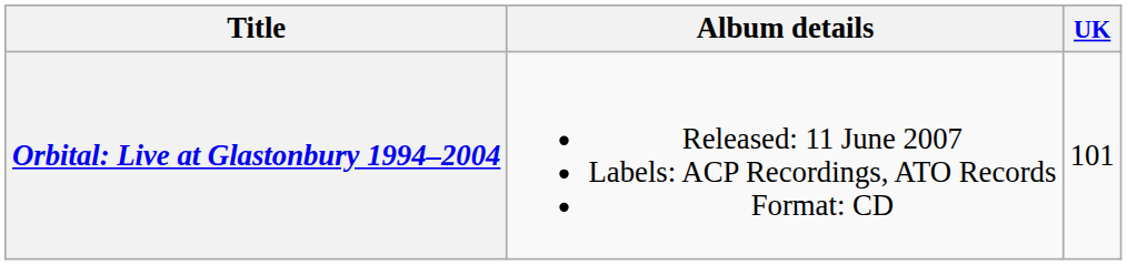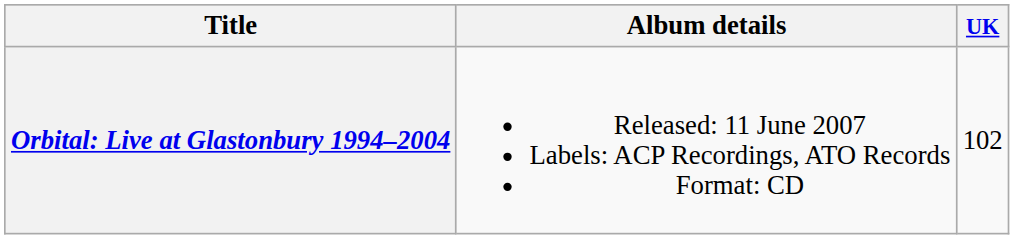Orbital: Live at Glastonbury 1994–2004 | UK: 101 -> 102
